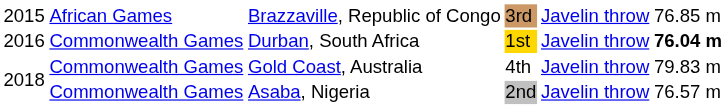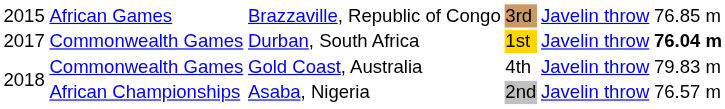Durban, South Africa | column 1: 2016 -> 2017
Asaba, Nigeria | column 2: Commonwealth Games -> African Championships
